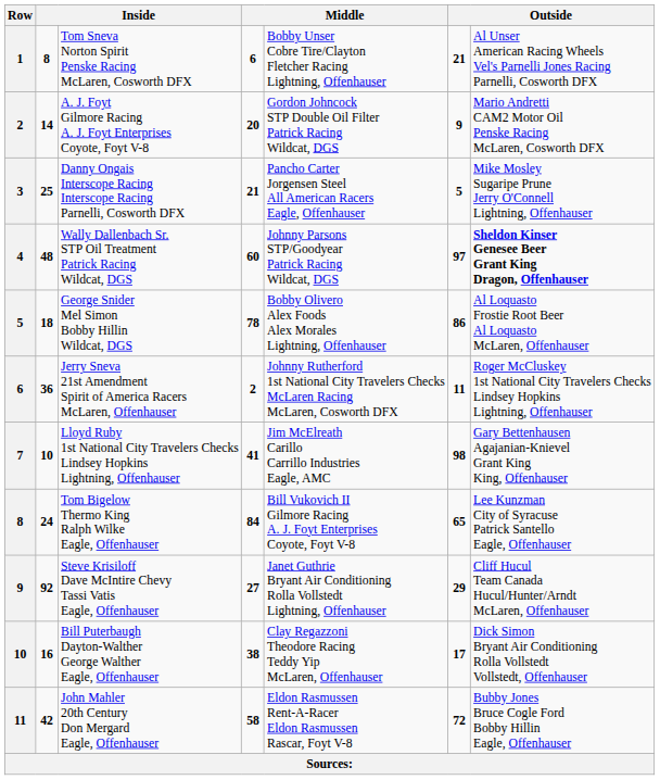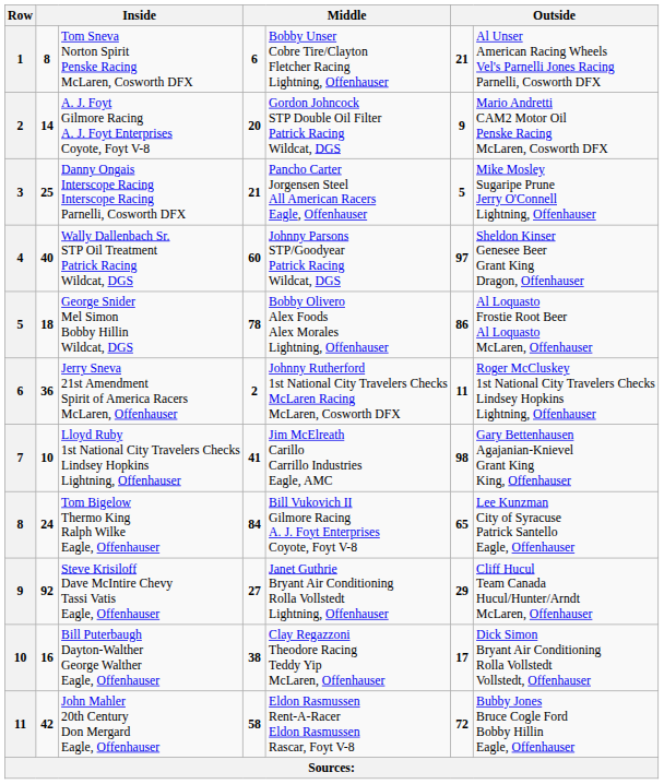4 | column 2: 48 -> 40
4 | column 7: bold -> normal
